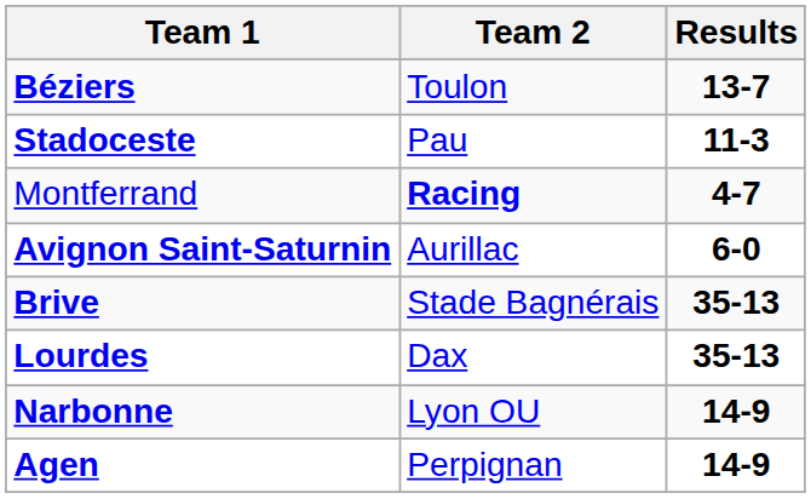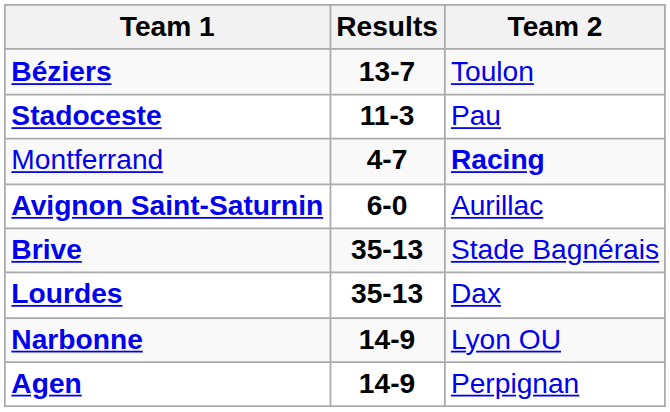columns swapped: Team 2 <-> Results
